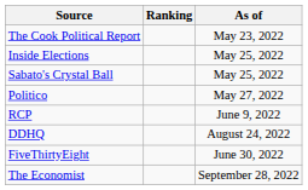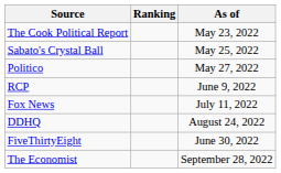- row: Inside Elections | May 25, 2022
+ row: Fox News | July 11, 2022
